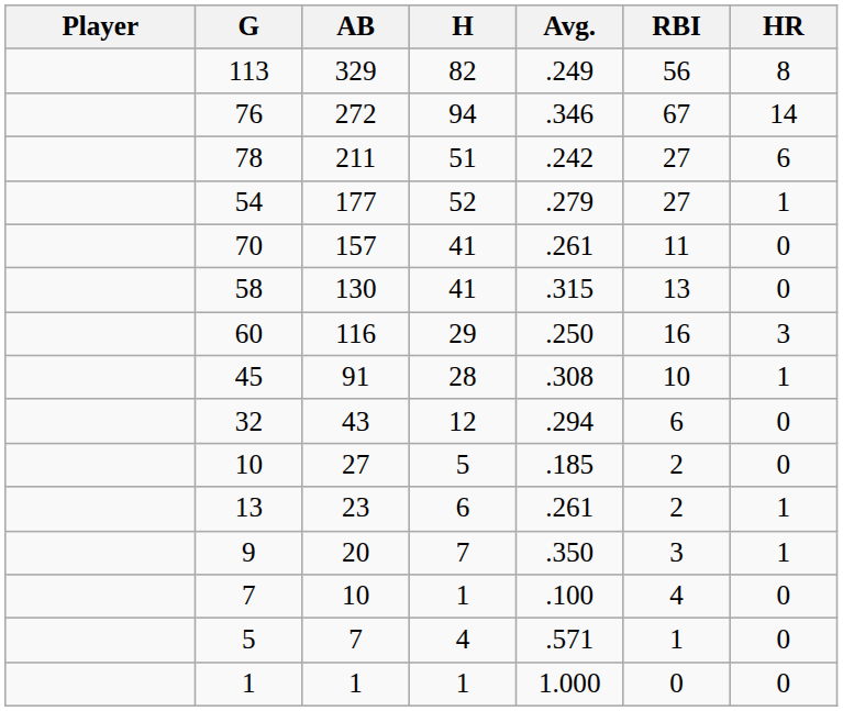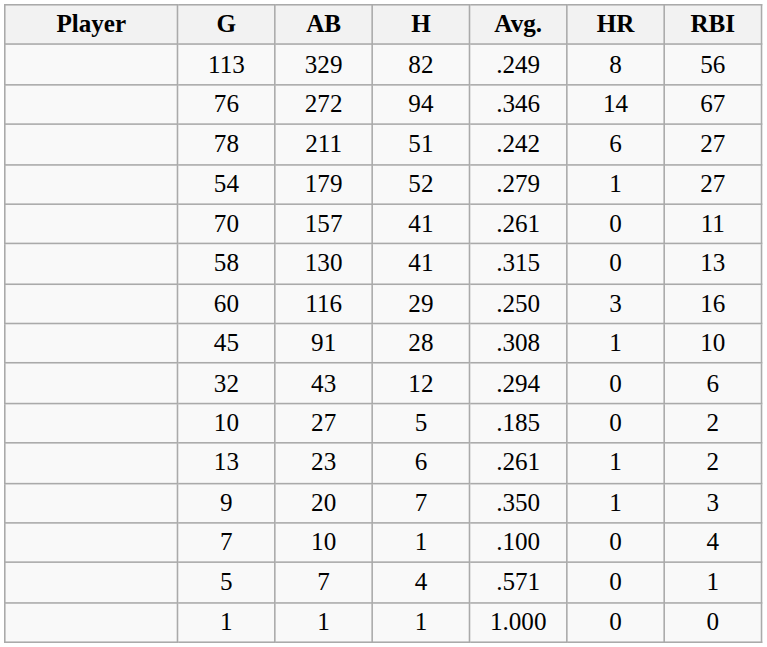columns swapped: HR <-> RBI
54 | AB: 177 -> 179
